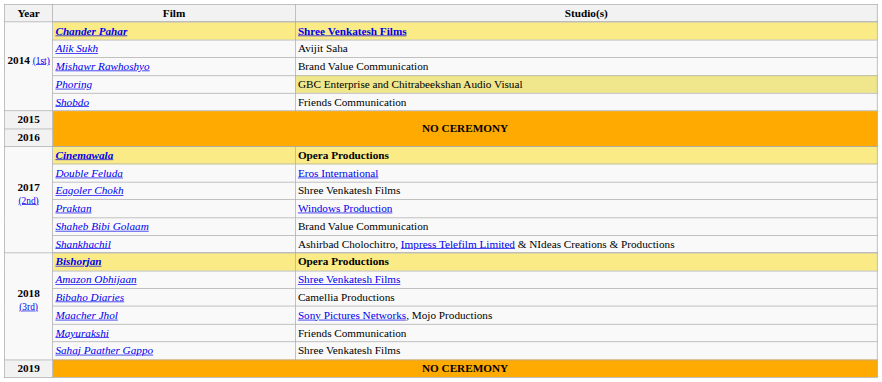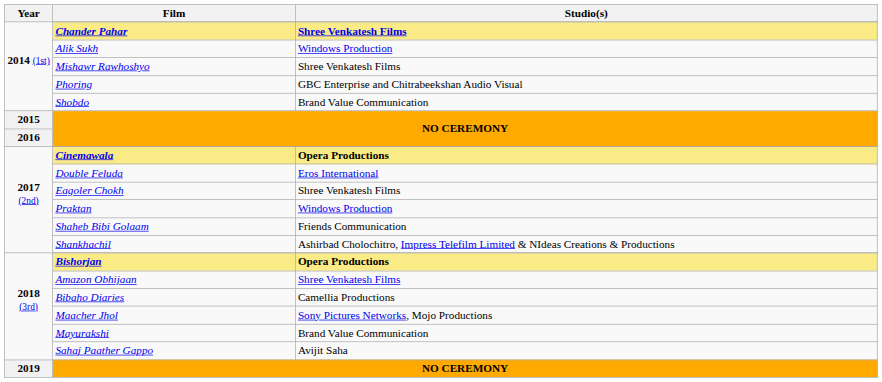Alik Sukh | Studio(s): Avijit Saha -> Windows Production
Mishawr Rawhoshyo | Studio(s): Brand Value Communication -> Shree Venkatesh Films
Phoring | Studio(s): khaki background -> no background
Shobdo | Studio(s): Friends Communication -> Brand Value Communication
Shaheb Bibi Golaam | Studio(s): Brand Value Communication -> Friends Communication
Mayurakshi | Studio(s): Friends Communication -> Brand Value Communication
Sahaj Paather Gappo | Studio(s): Shree Venkatesh Films -> Avijit Saha
